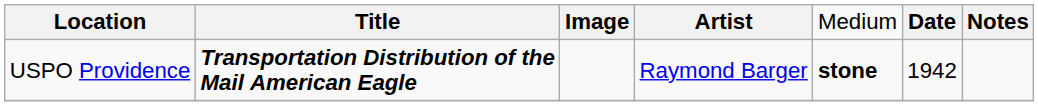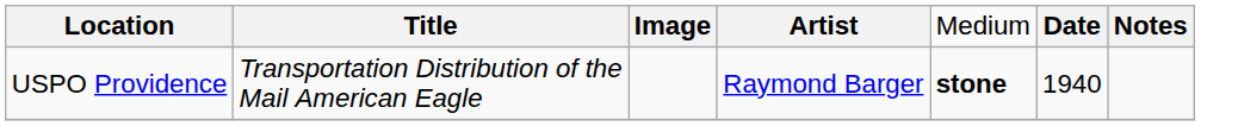USPO Providence | column 2: bold -> normal
USPO Providence | column 6: 1942 -> 1940
